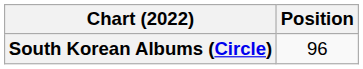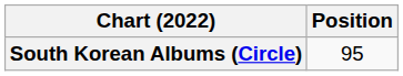South Korean Albums (Circle) | Position: 96 -> 95
